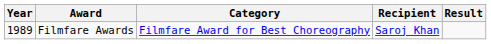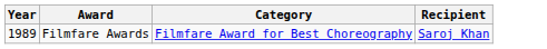- column: Result
